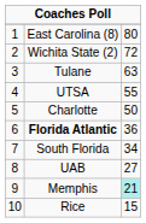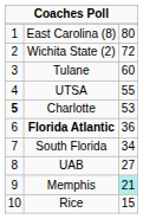Tulane | column 3: 63 -> 60
Charlotte | column 1: normal -> bold
Charlotte | column 3: 50 -> 53
